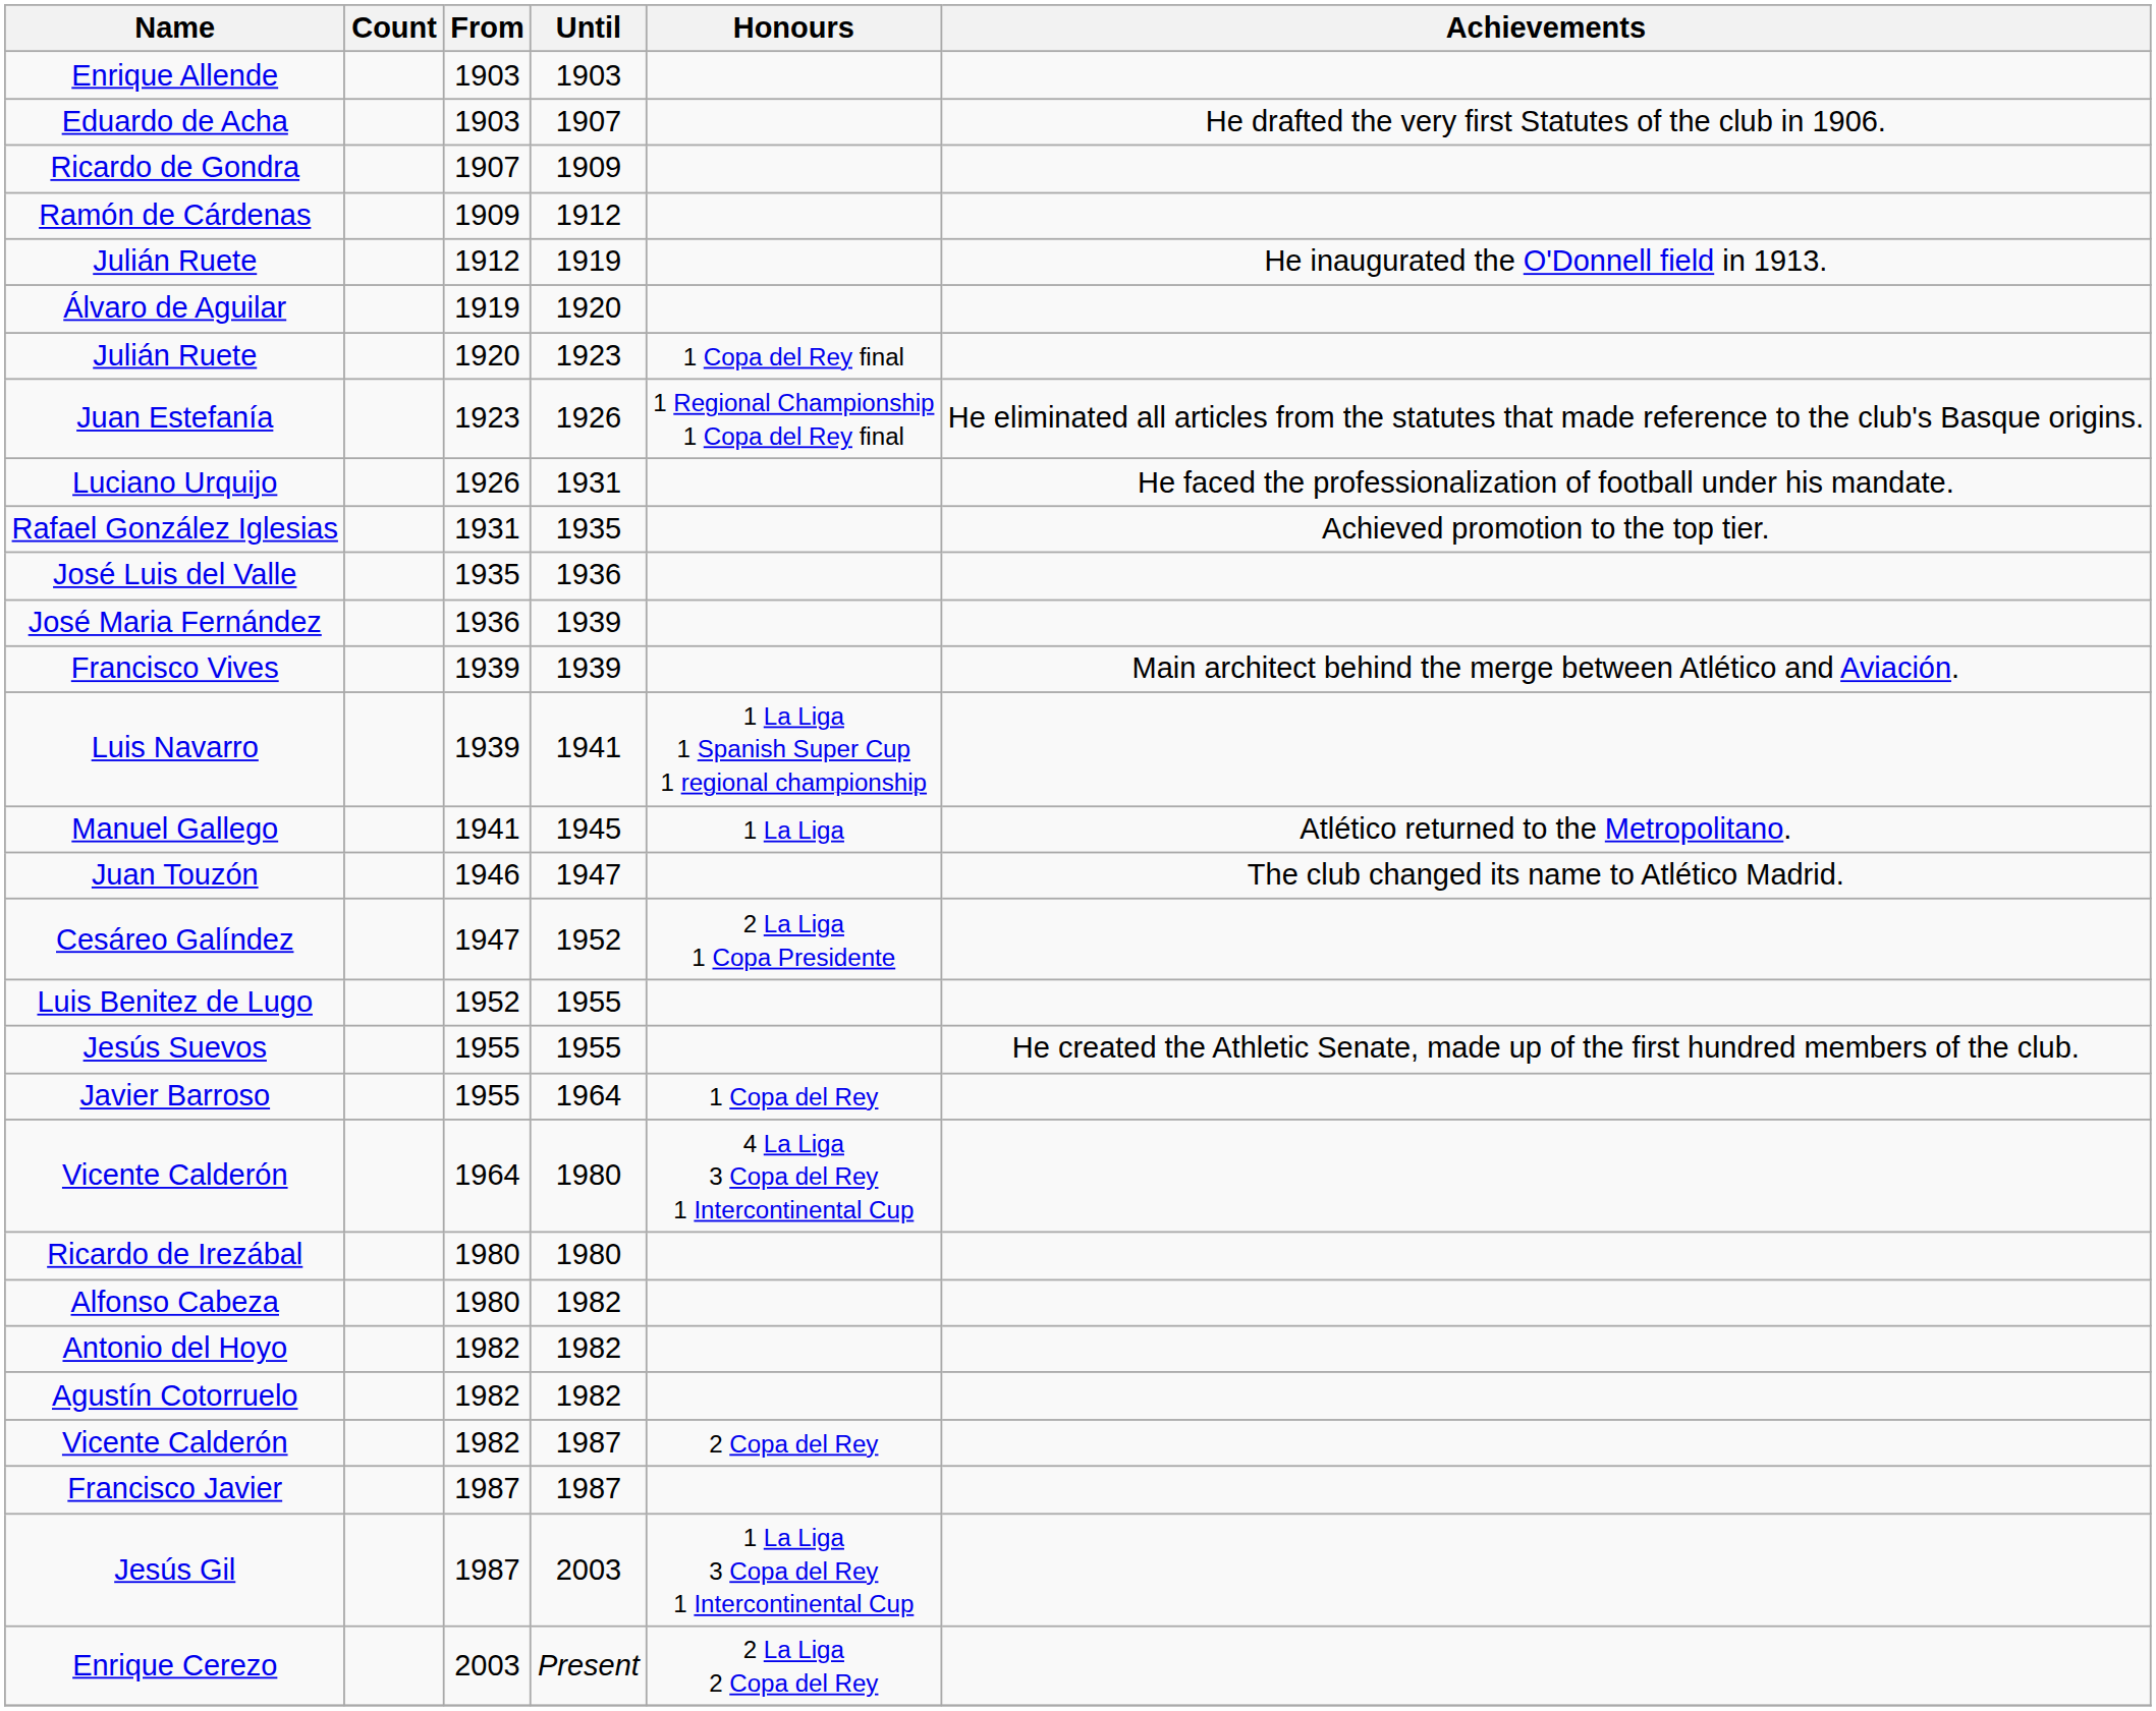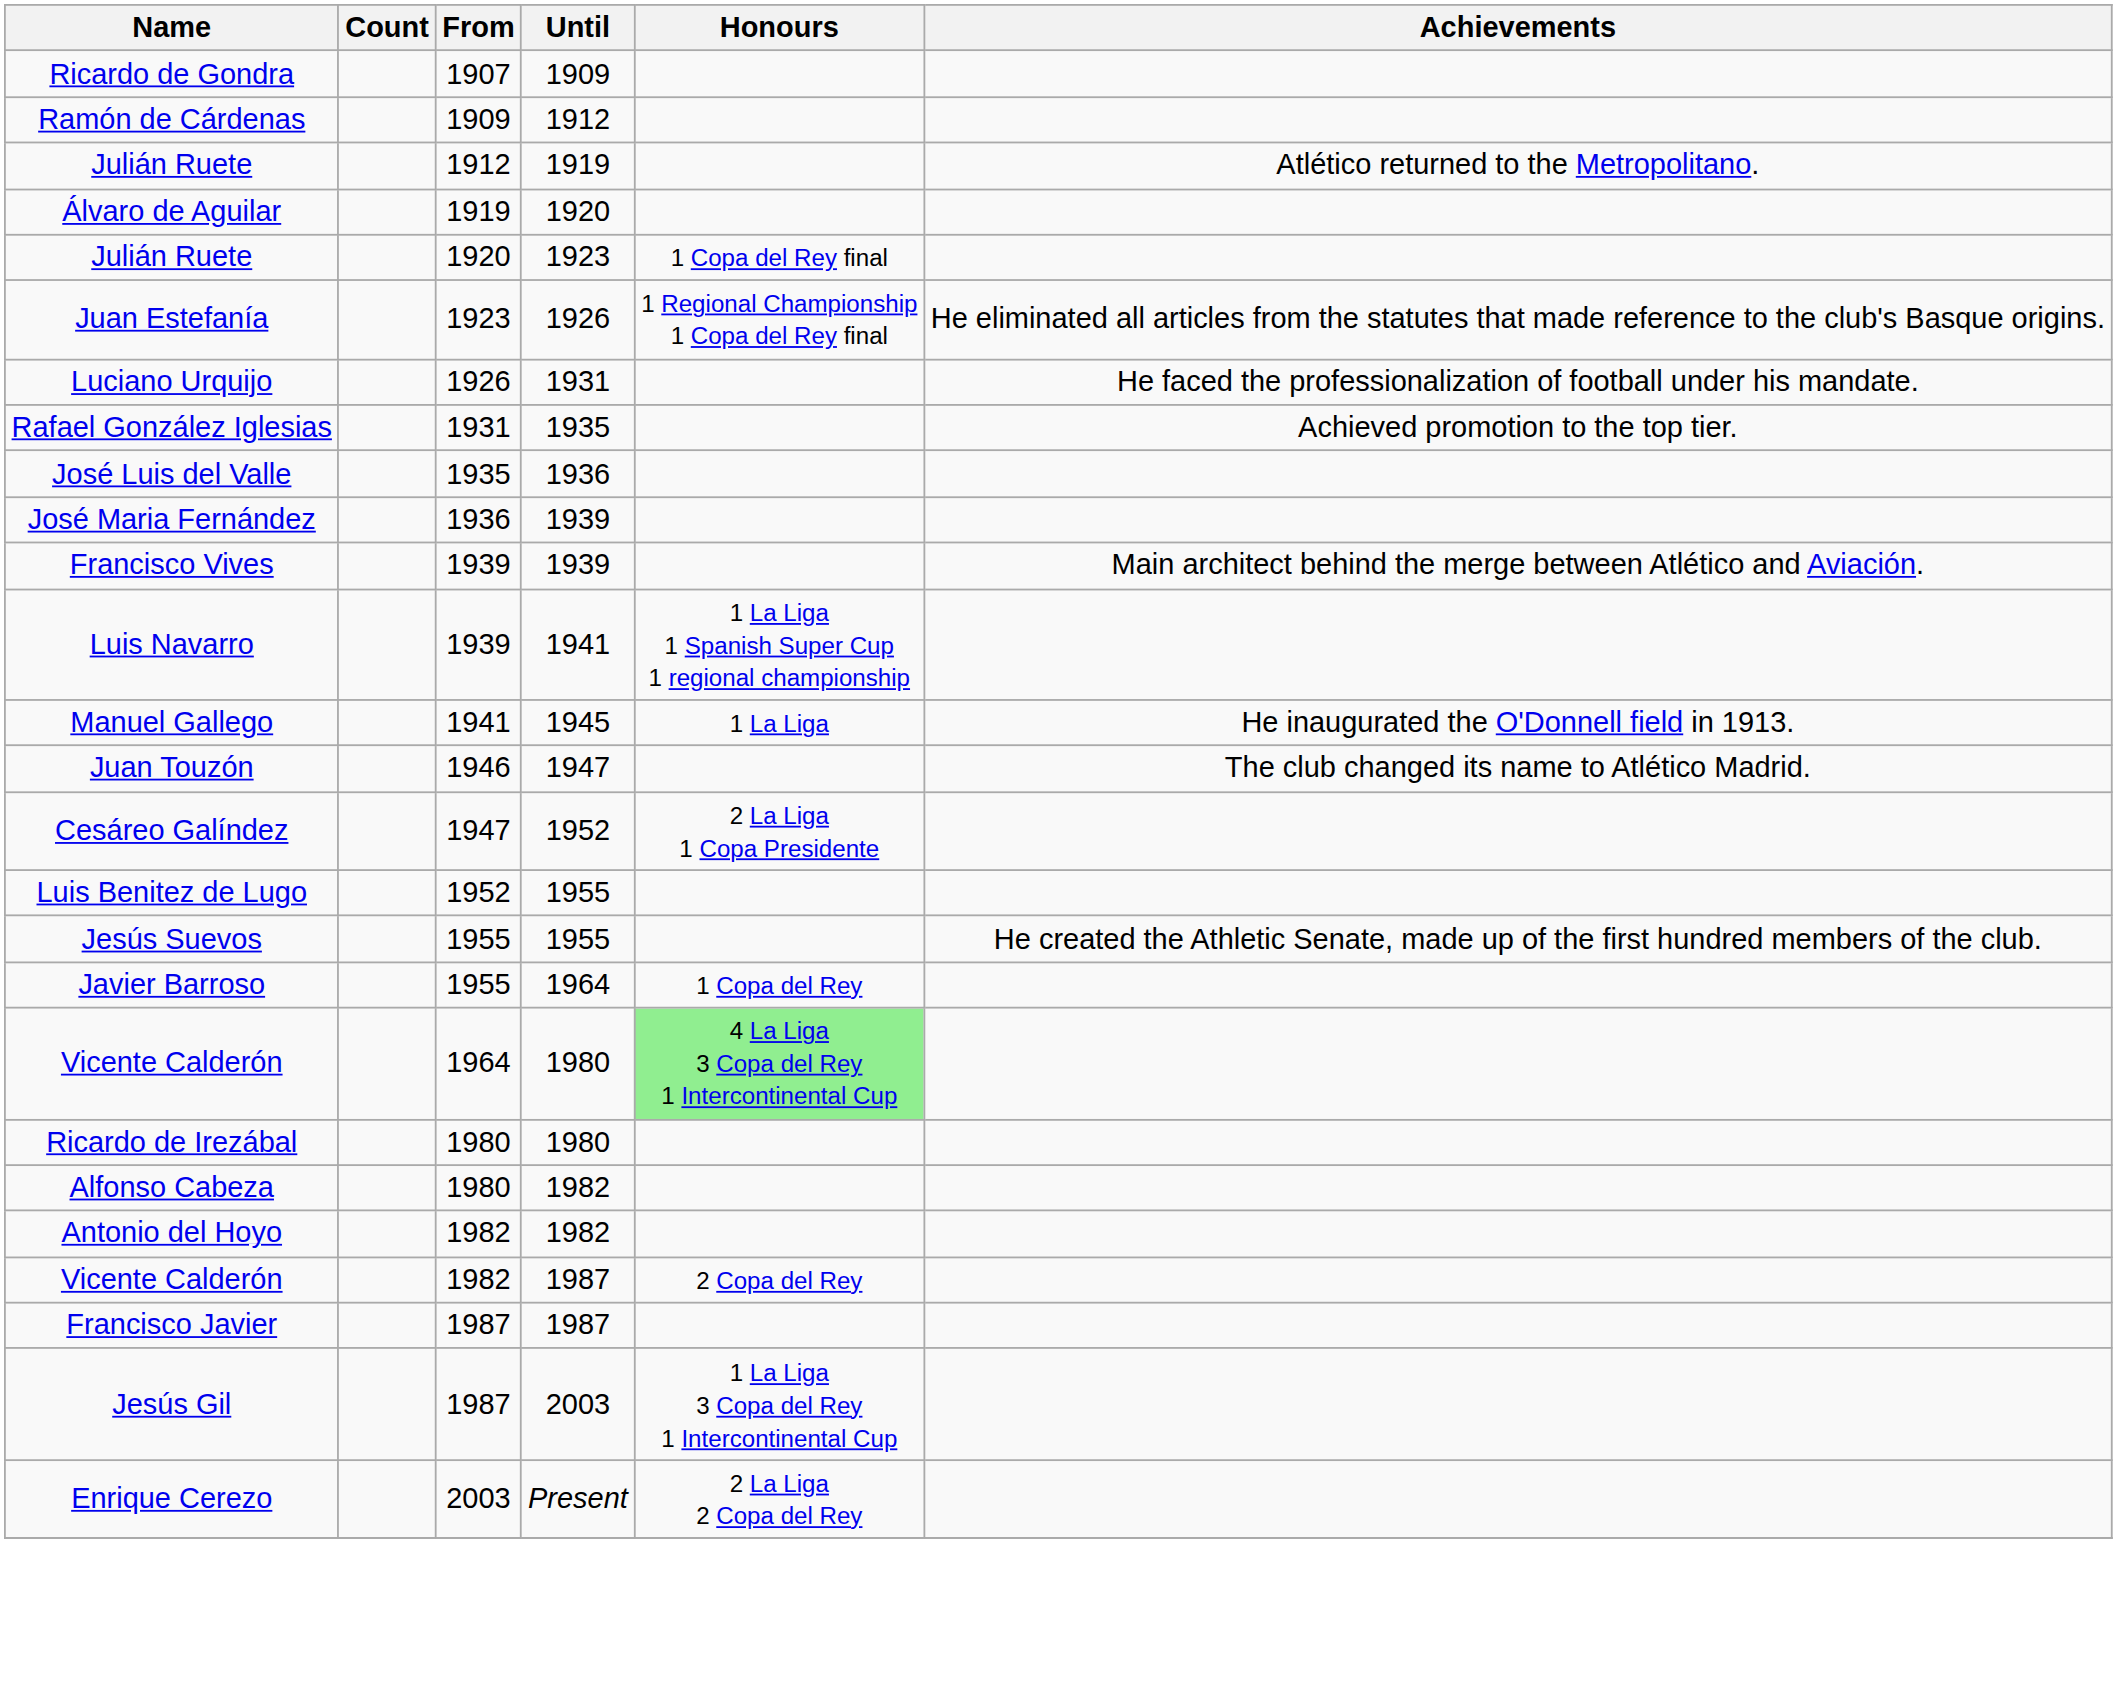- row: Enrique Allende | 1903 | 1903
- row: Eduardo de Acha | 1903 | 1907 | He drafted the very first Statutes of the club in 1906.
Julián Ruete / 1919 | Achievements: He inaugurated the O'Donnell field in 1913. -> Atlético returned to the Metropolitano.
Manuel Gallego | Achievements: Atlético returned to the Metropolitano. -> He inaugurated the O'Donnell field in 1913.
Vicente Calderón / 1980 | Honours: no background -> lightgreen background
- row: Agustín Cotorruelo | 1982 | 1982
